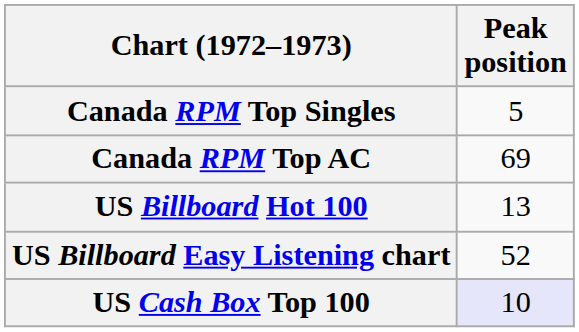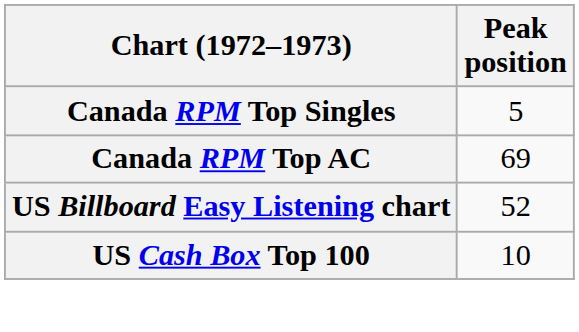- row: US Billboard Hot 100 | 13
US Cash Box Top 100 | Peak position: lavender background -> no background
